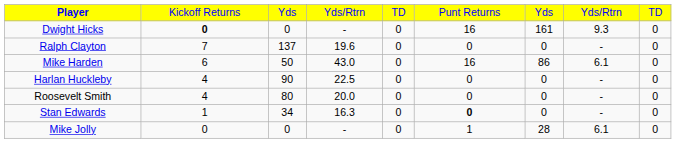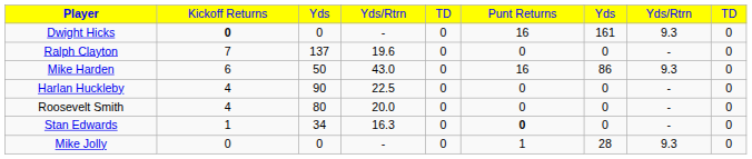Mike Harden | column 8: 6.1 -> 9.3
Mike Jolly | column 8: 6.1 -> 9.3
